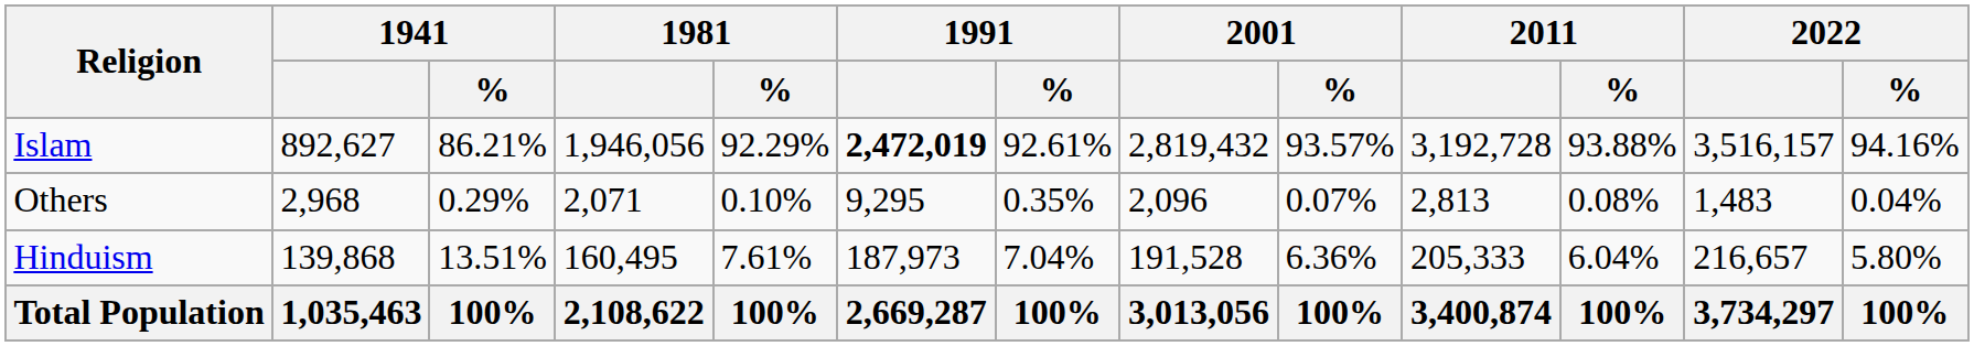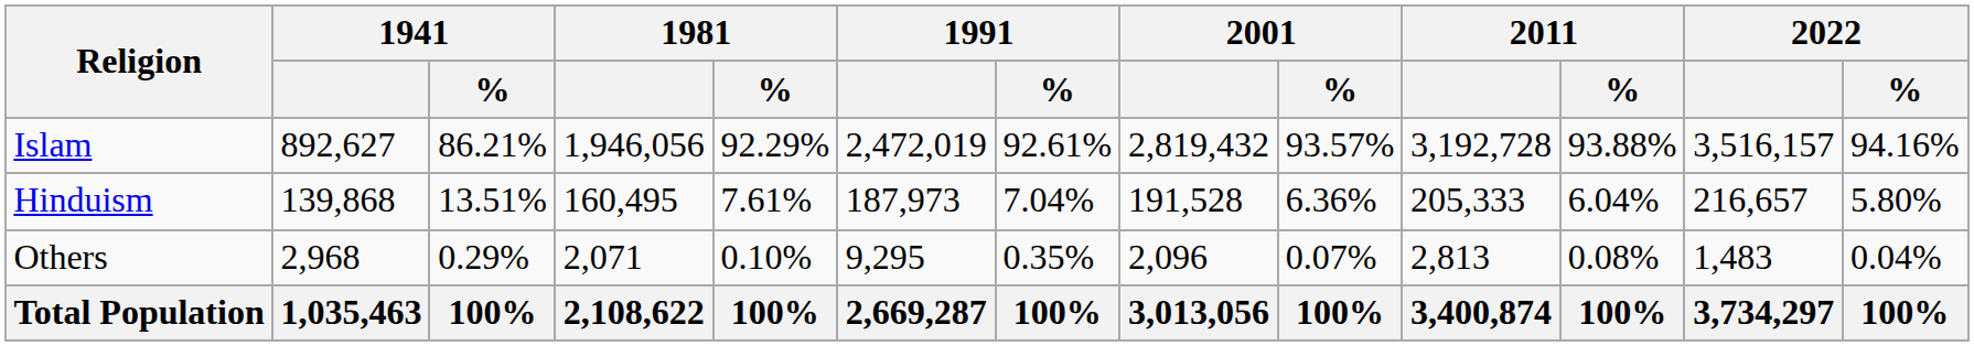Islam | 1991: bold -> normal
rows swapped: Hinduism <-> Others
